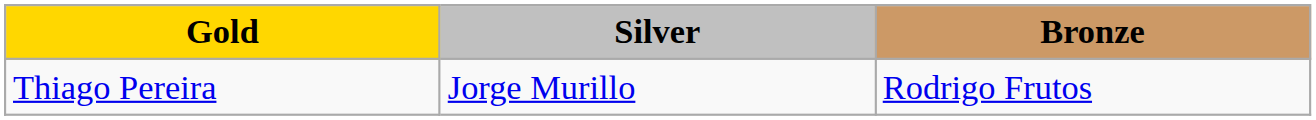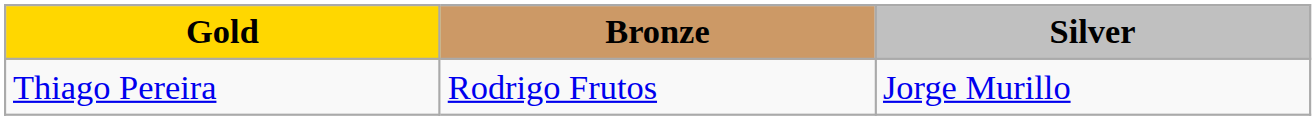columns swapped: Silver <-> Bronze
